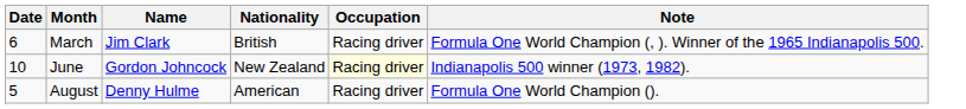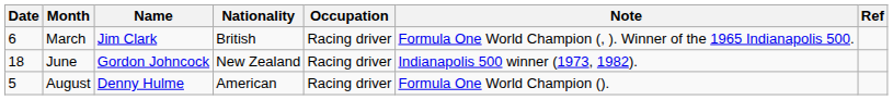+ column: Ref
June | Date: 10 -> 18
June | Occupation: lightyellow background -> no background
